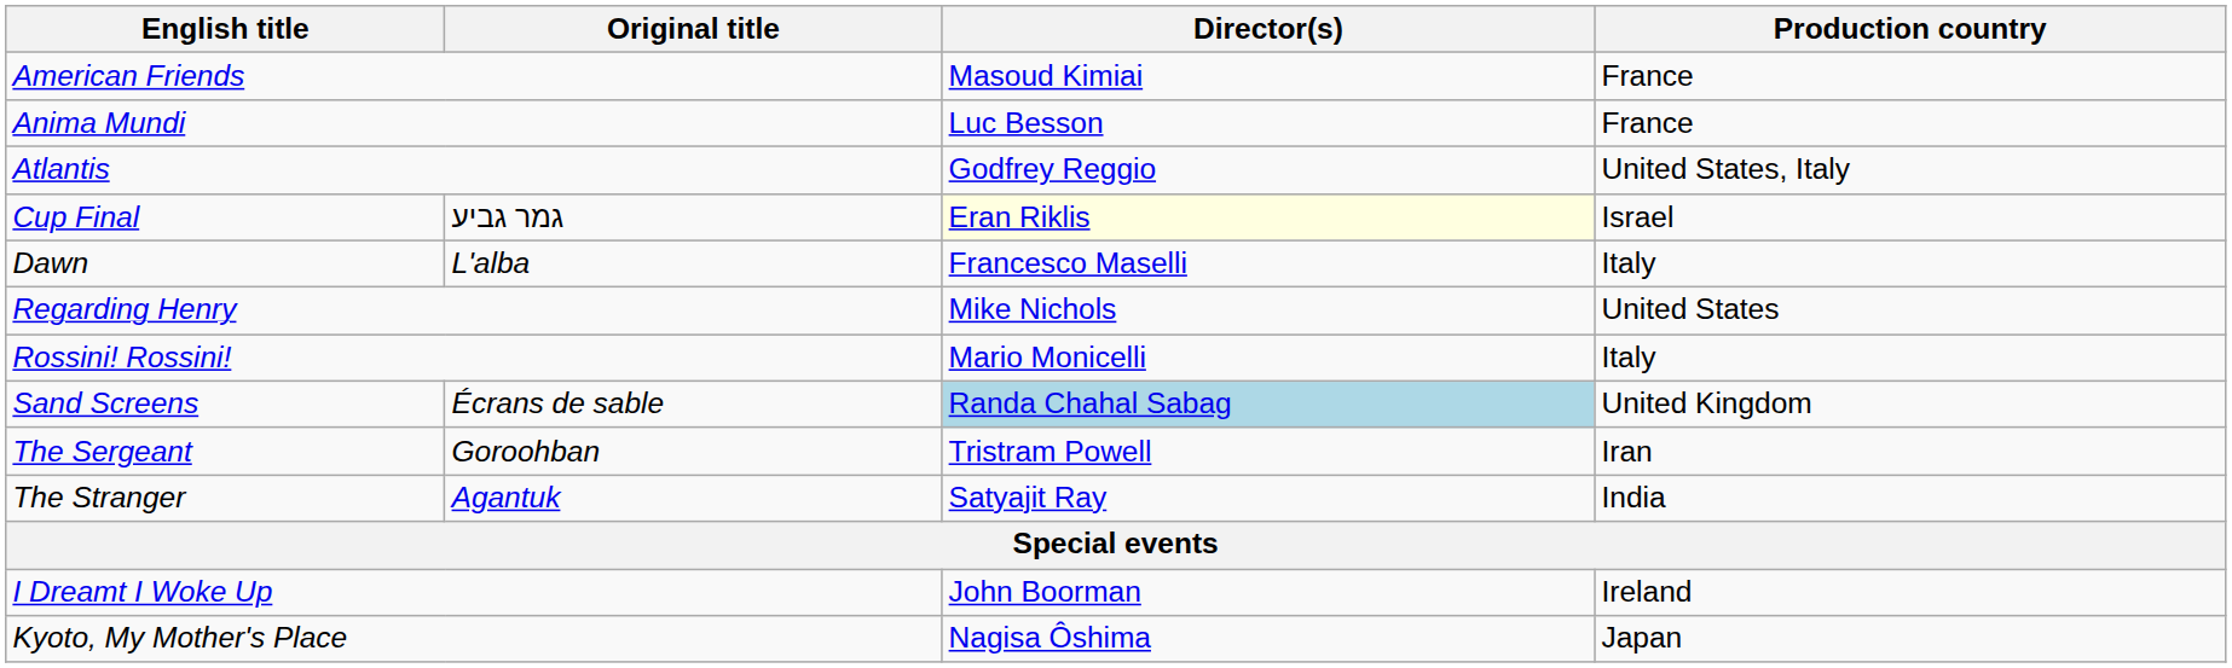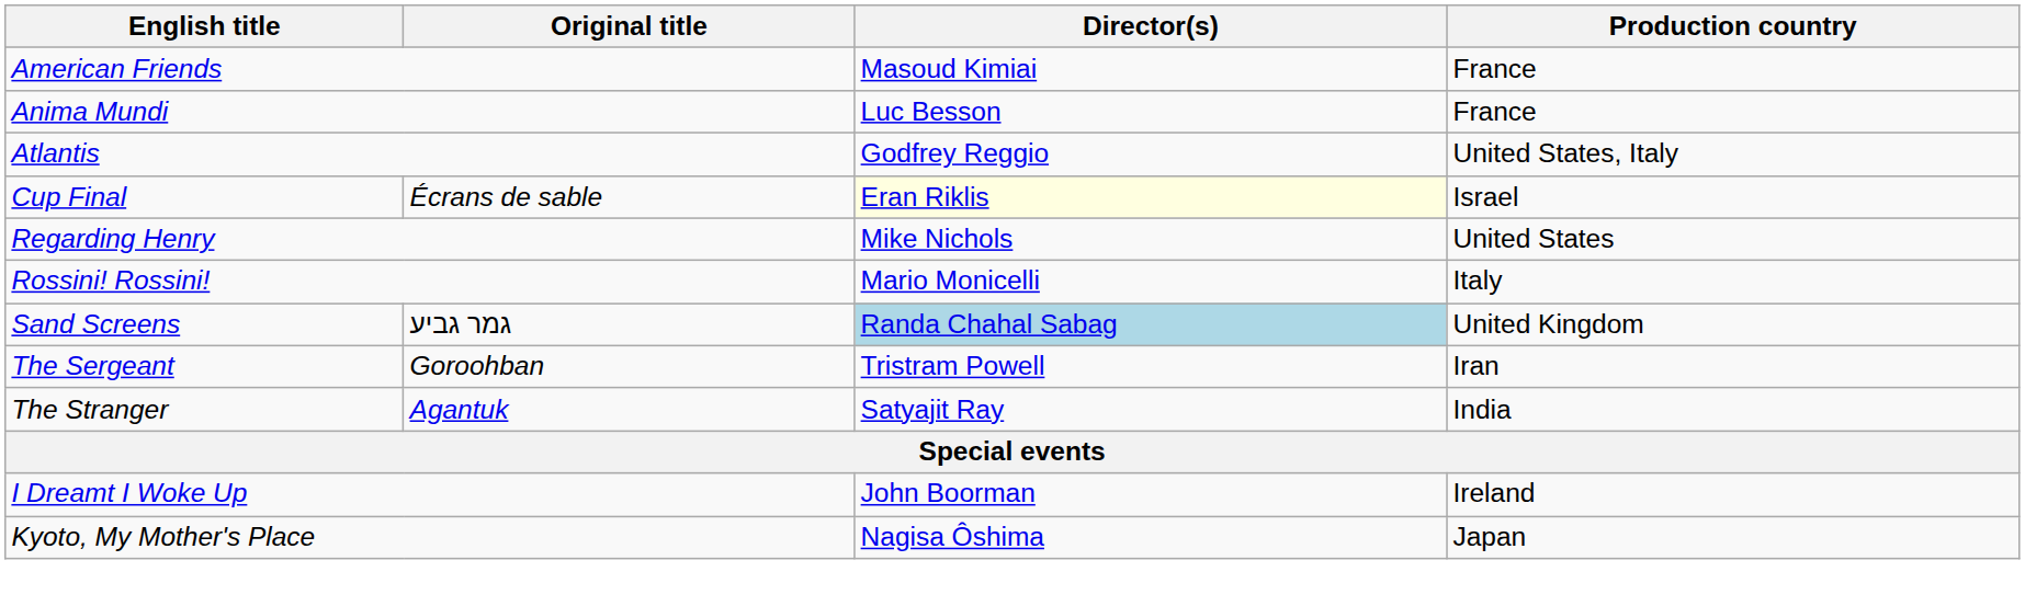Cup Final | Original title: גמר גביע -> Écrans de sable
- row: Dawn | L'alba | Francesco Maselli | Italy
Sand Screens | Original title: Écrans de sable -> גמר גביע
